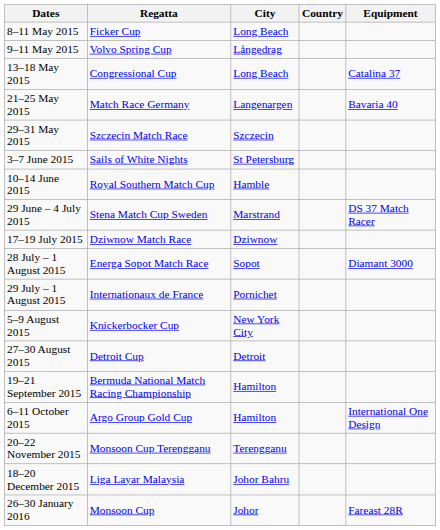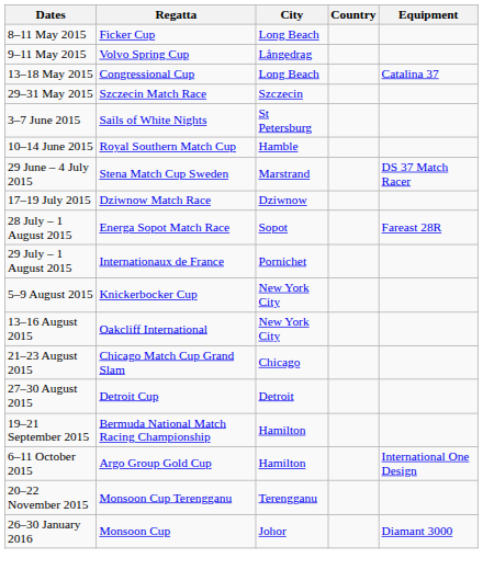- row: 21–25 May 2015 | Match Race Germany | Langenargen | Bavaria 40
28 July – 1 August 2015 | Equipment: Diamant 3000 -> Fareast 28R
+ row: 13–16 August 2015 | Oakcliff International | New York City
+ row: 21–23 August 2015 | Chicago Match Cup Grand Slam | Chicago
- row: 18–20 December 2015 | Liga Layar Malaysia | Johor Bahru
26–30 January 2016 | Equipment: Fareast 28R -> Diamant 3000
